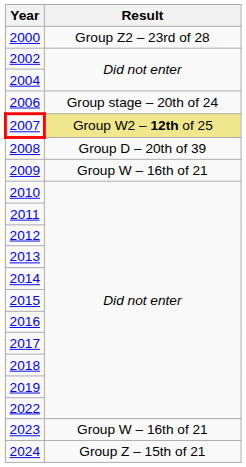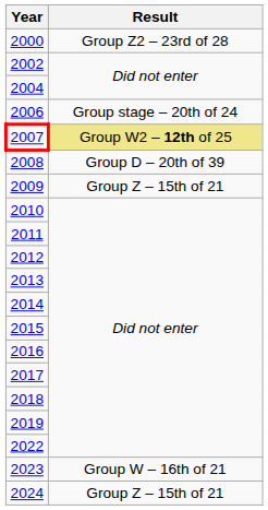2009 | Result: Group W – 16th of 21 -> Group Z – 15th of 21
